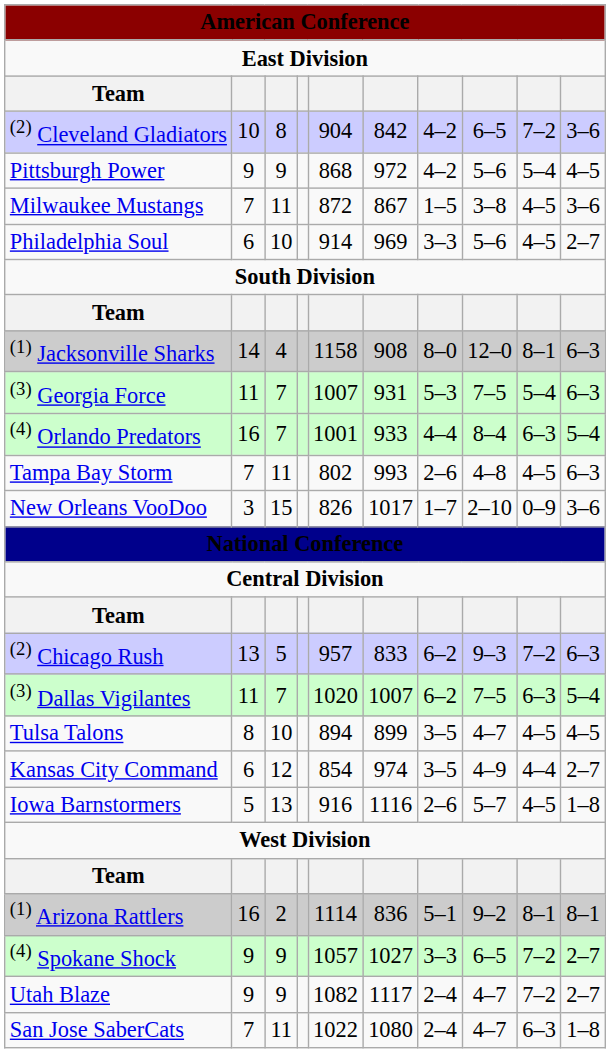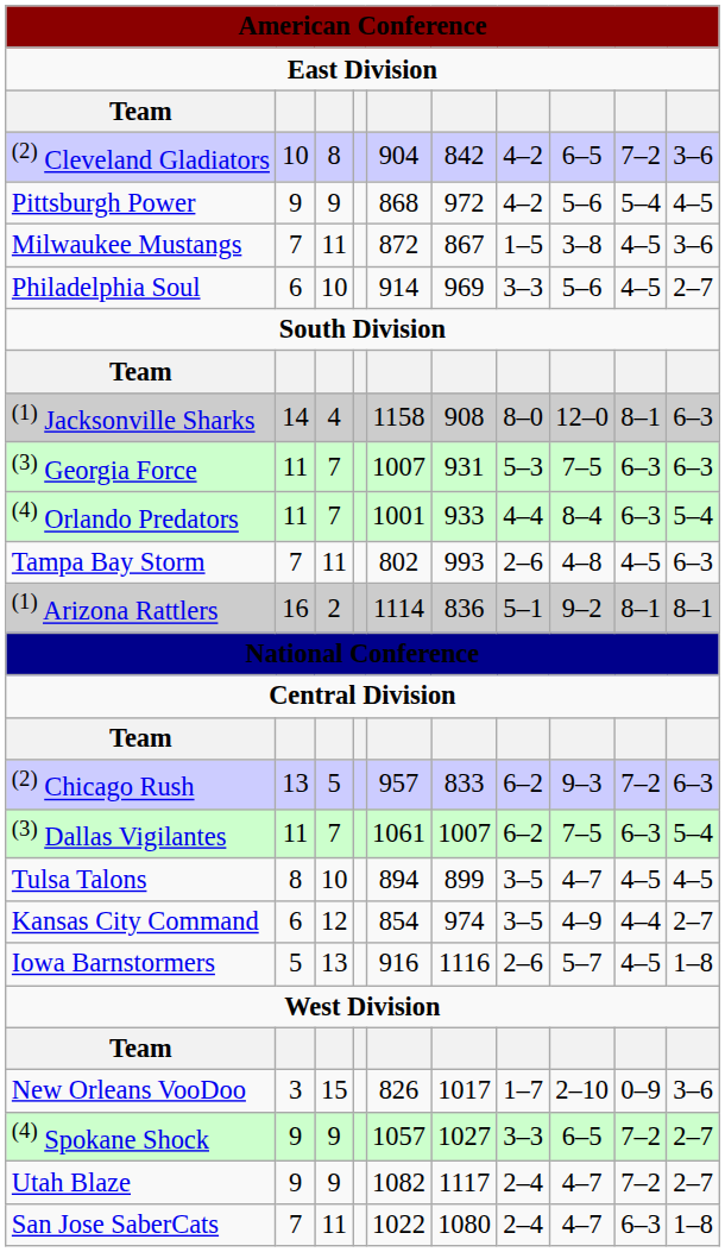(3) Georgia Force | column 9: 5–4 -> 6–3
(4) Orlando Predators | column 2: 16 -> 11
rows swapped: New Orleans VooDoo <-> (1) Arizona Rattlers
(3) Dallas Vigilantes | column 5: 1020 -> 1061
